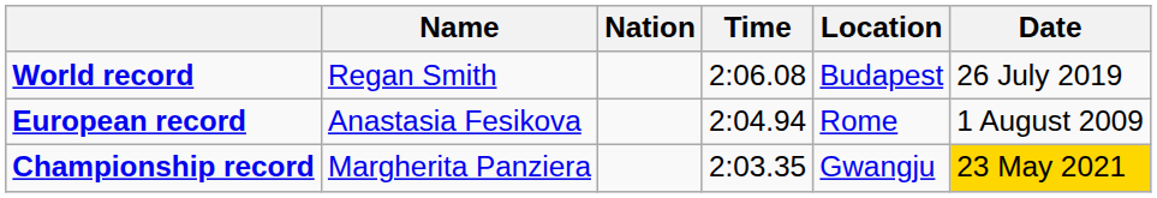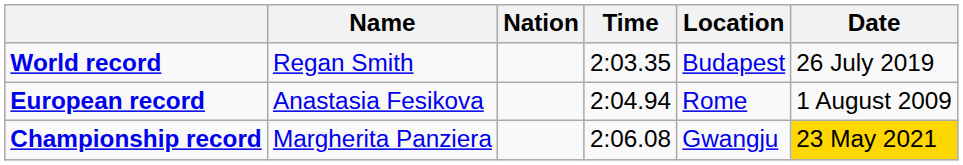World record | Time: 2:06.08 -> 2:03.35
Championship record | Time: 2:03.35 -> 2:06.08
